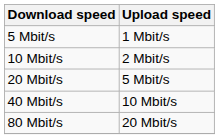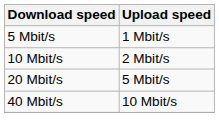- row: 80 Mbit/s | 20 Mbit/s
